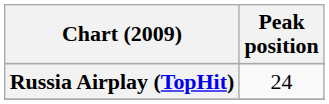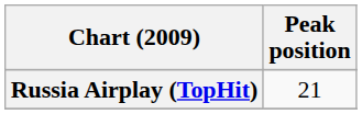Russia Airplay (TopHit) | Peak position: 24 -> 21
